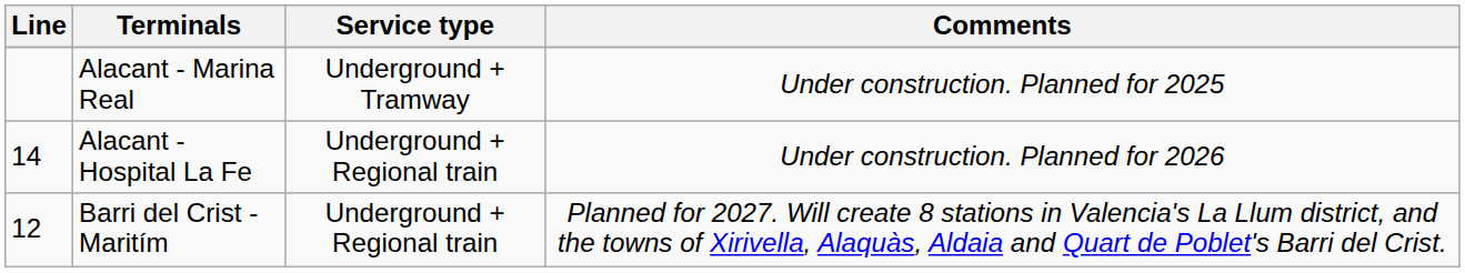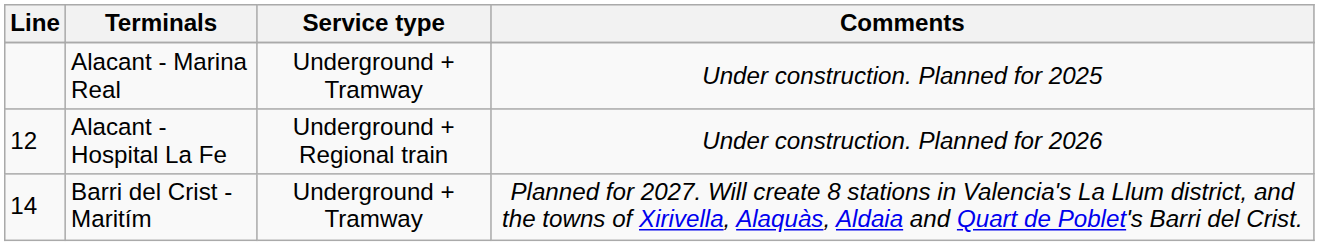Alacant - Hospital La Fe | Line: 14 -> 12
Barri del Crist - Maritím | Line: 12 -> 14
Barri del Crist - Maritím | Service type: Underground + Regional train -> Underground + Tramway
